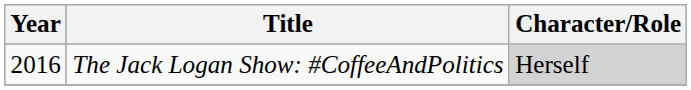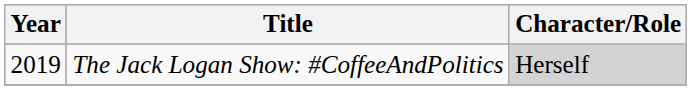The Jack Logan Show: #CoffeeAndPolitics | Year: 2016 -> 2019
